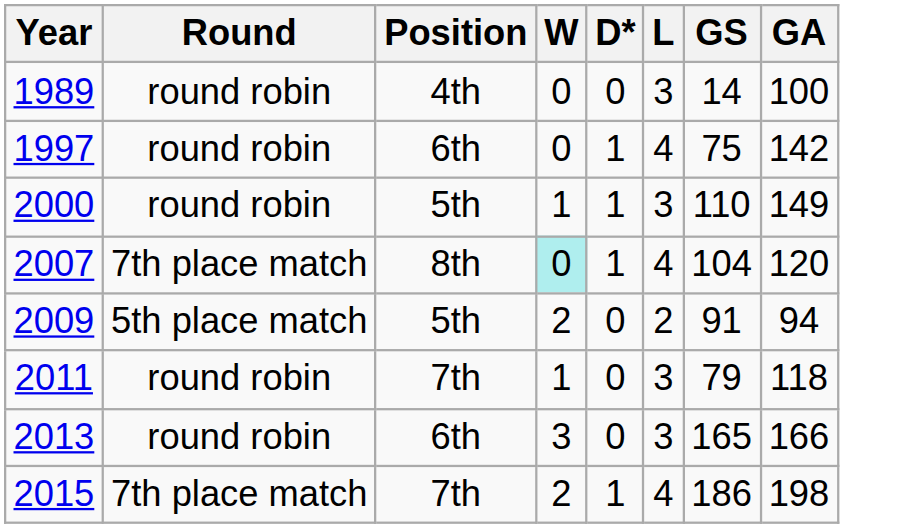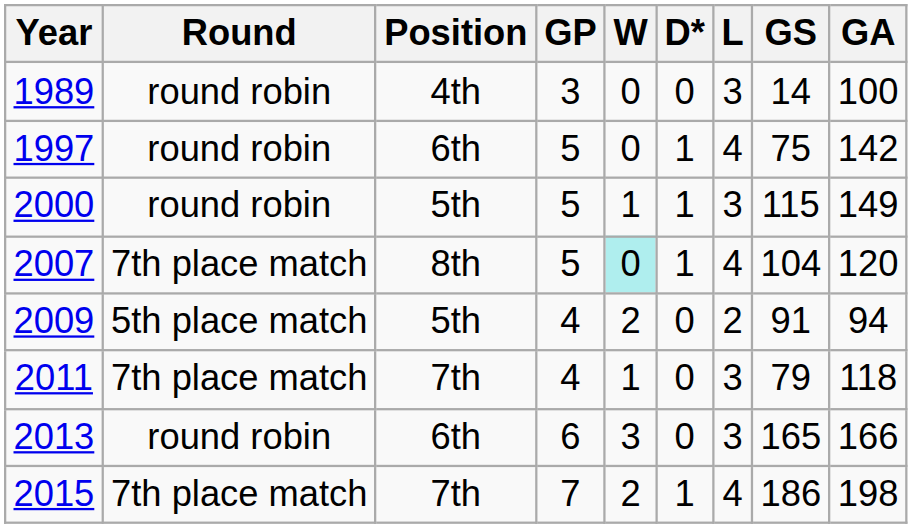+ column: GP | 3 | 5 | 5 | 5 | 4 | 4 | 6 | 7
2000 | GS: 110 -> 115
2011 | Round: round robin -> 7th place match
